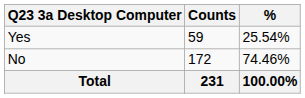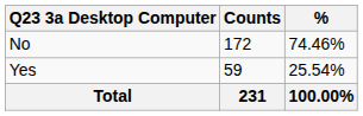rows swapped: Yes <-> No
